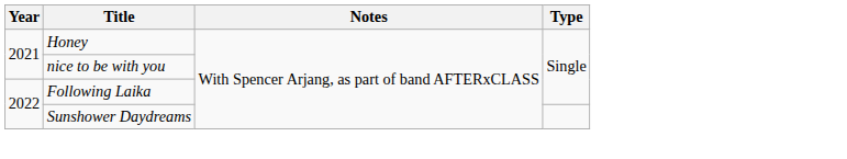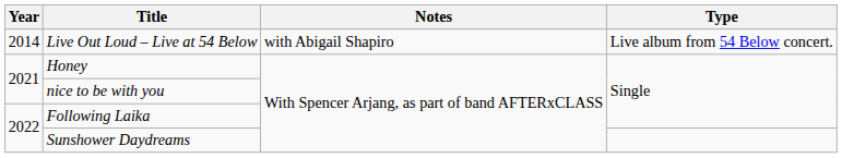+ row: 2014 | Live Out Loud – Live at 54 Below | with Abigail Shapiro | Live album from 54 Below concert.
